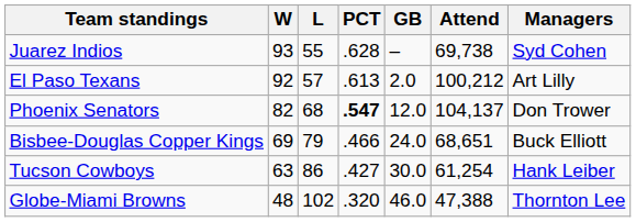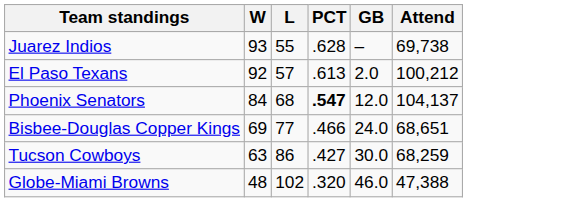- column: Managers | Syd Cohen | Art Lilly | Don Trower | Buck Elliott | Hank Leiber | Thornton Lee
Phoenix Senators | W: 82 -> 84
Bisbee-Douglas Copper Kings | L: 79 -> 77
Tucson Cowboys | Attend: 61,254 -> 68,259
